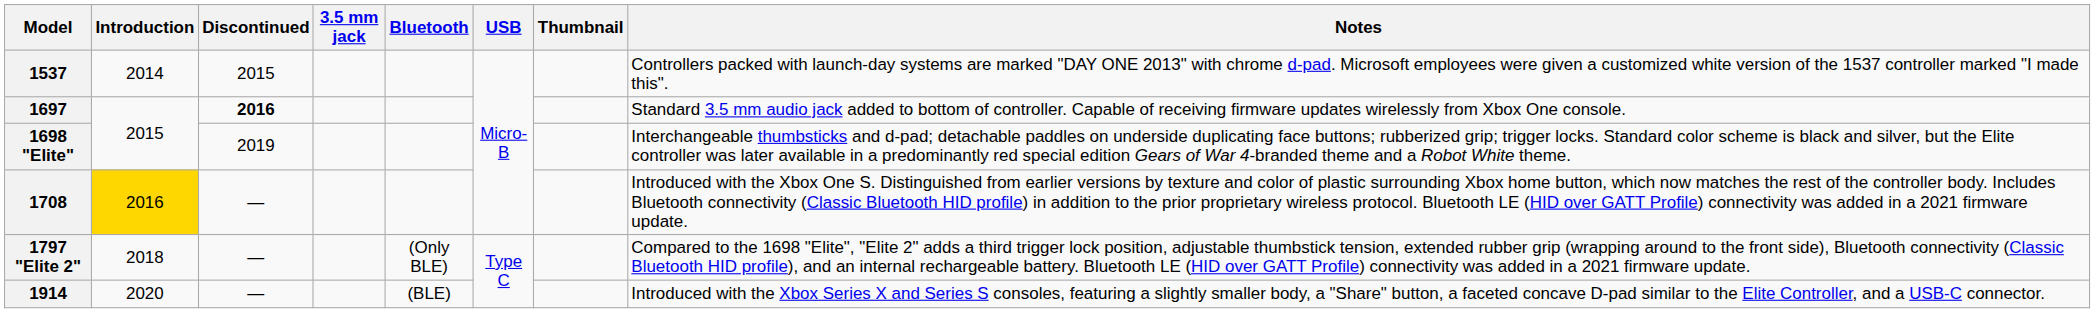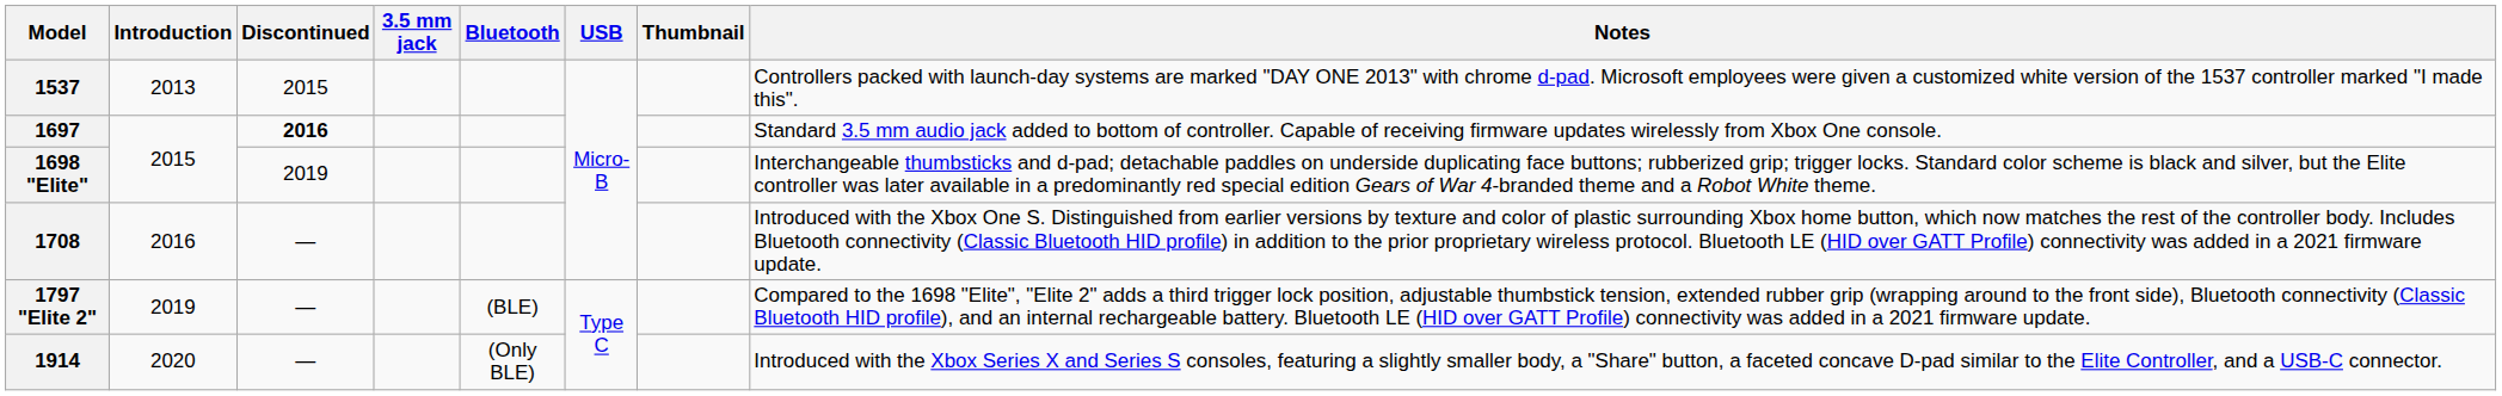1537 | Introduction: 2014 -> 2013
1708 | Introduction: gold background -> no background
1797 "Elite 2" | Introduction: 2018 -> 2019
1797 "Elite 2" | Bluetooth: (Only BLE) -> (BLE)
1914 | Bluetooth: (BLE) -> (Only BLE)
